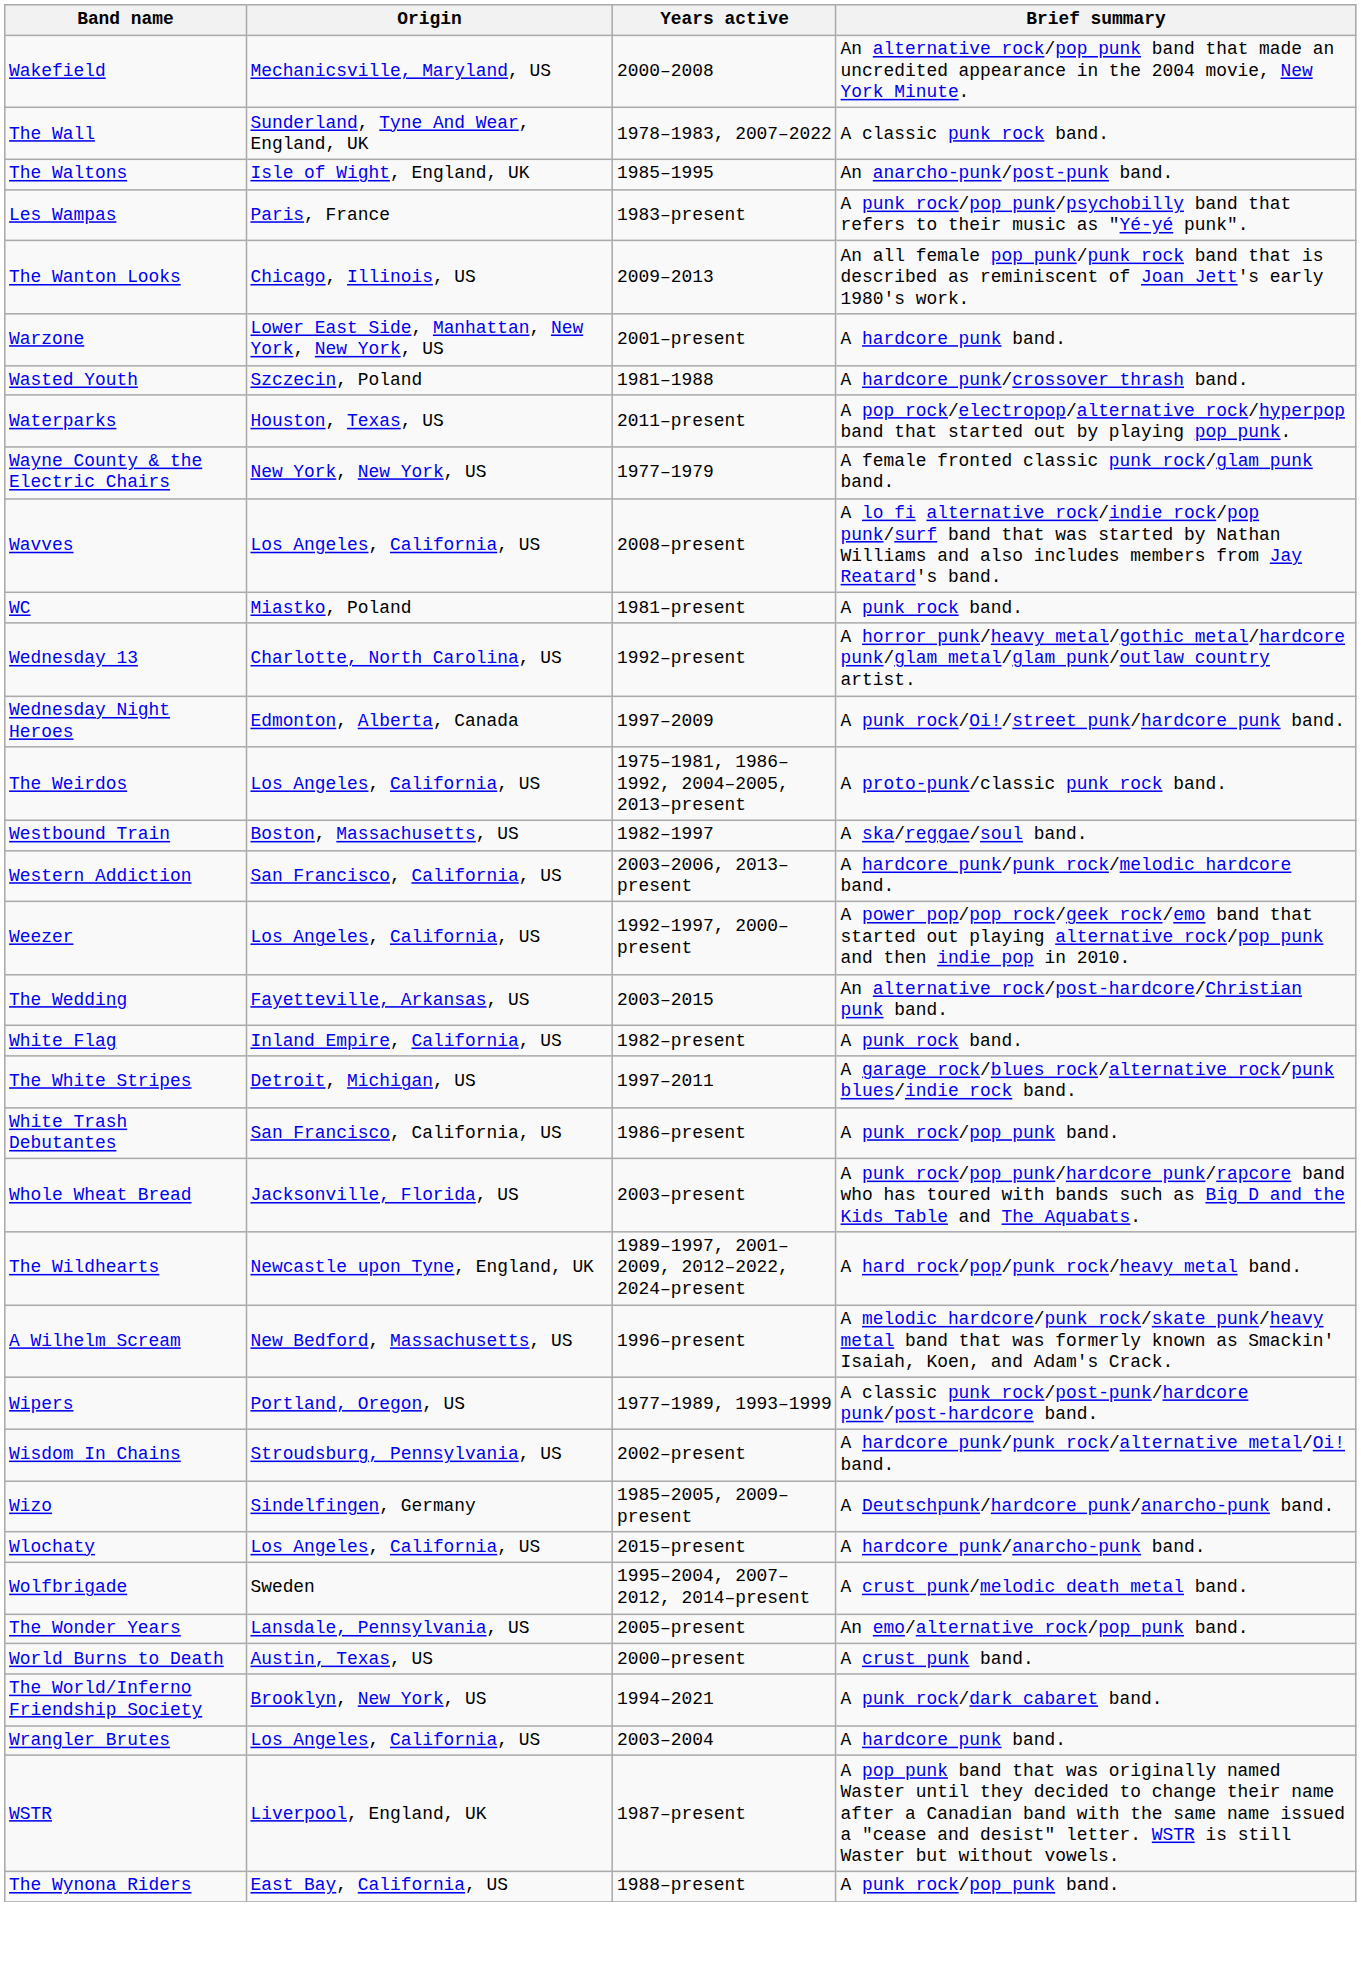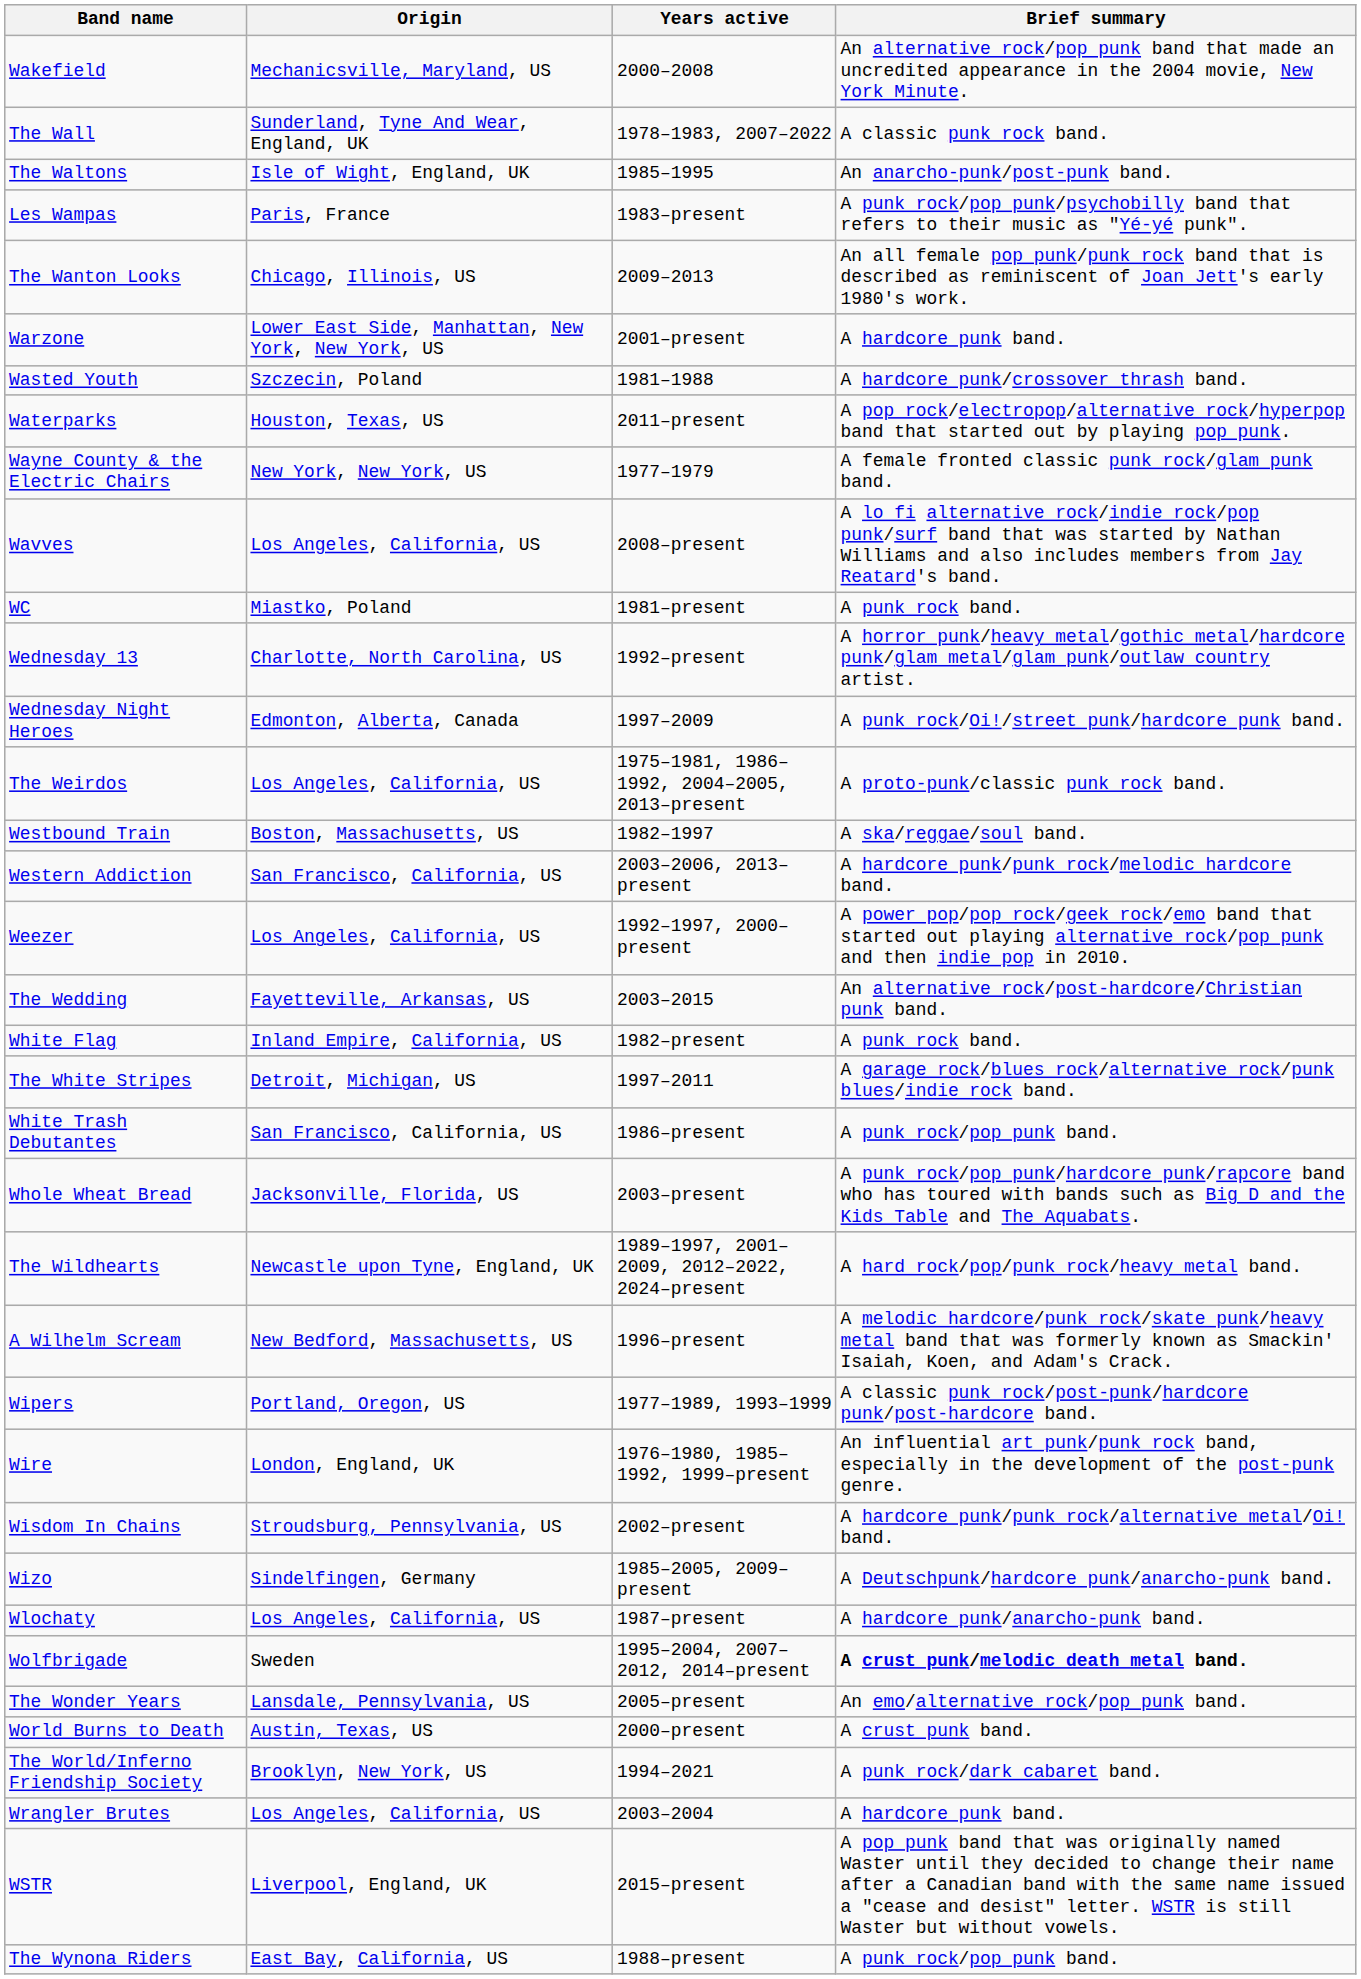+ row: Wire | London, England, UK | 1976–1980, 1985–1992, 1999–present | An influential art punk/punk rock band, especially in the development of the post-punk genre.
Wlochaty | Years active: 2015–present -> 1987–present
Wolfbrigade | Brief summary: normal -> bold
WSTR | Years active: 1987–present -> 2015–present
